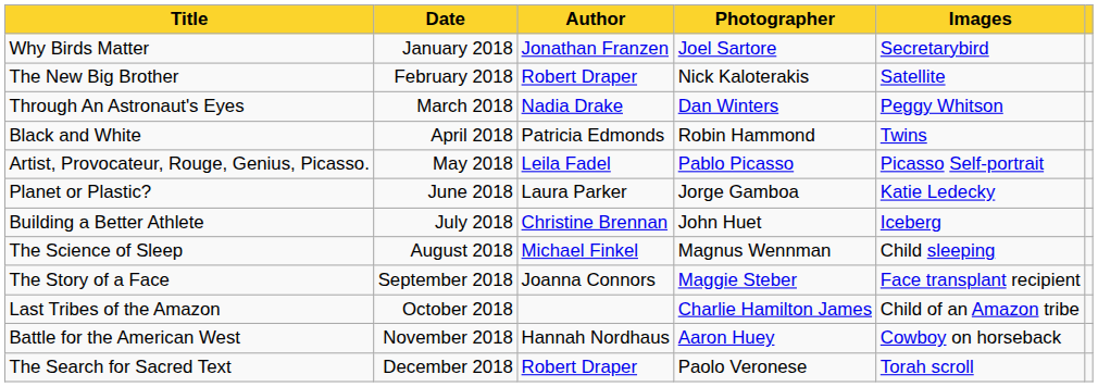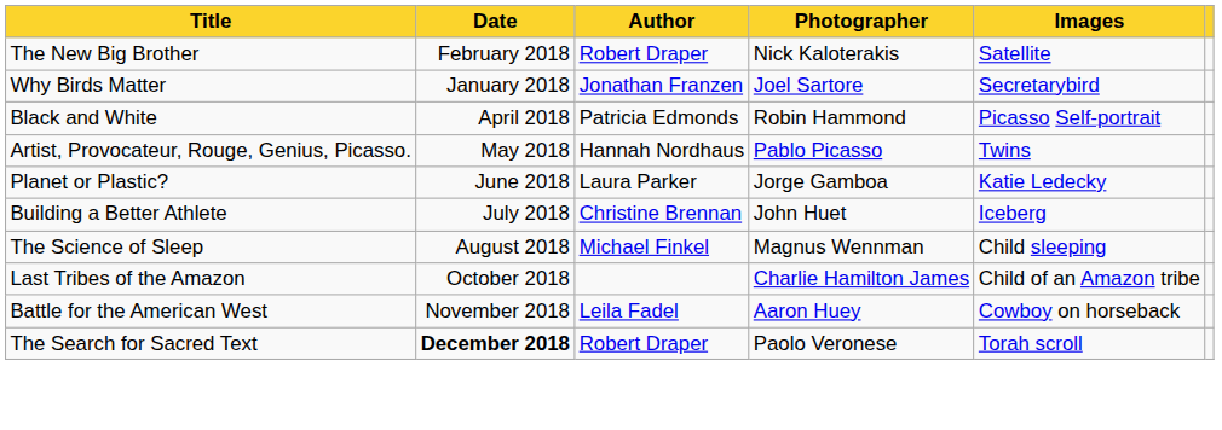rows swapped: Why Birds Matter <-> The New Big Brother
- row: Through An Astronaut's Eyes | March 2018 | Nadia Drake | Dan Winters | Peggy Whitson
Black and White | Images: Twins -> Picasso Self-portrait
Artist, Provocateur, Rouge, Genius, Picasso. | Author: Leila Fadel -> Hannah Nordhaus
Artist, Provocateur, Rouge, Genius, Picasso. | Images: Picasso Self-portrait -> Twins
- row: The Story of a Face | September 2018 | Joanna Connors | Maggie Steber | Face transplant recipient
Battle for the American West | Author: Hannah Nordhaus -> Leila Fadel
The Search for Sacred Text | Date: normal -> bold
